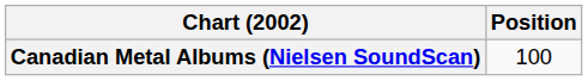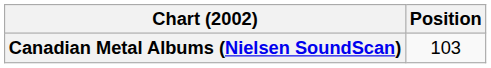Canadian Metal Albums (Nielsen SoundScan) | Position: 100 -> 103
